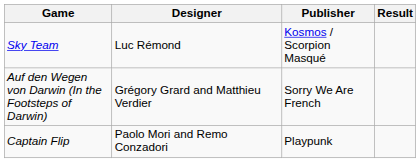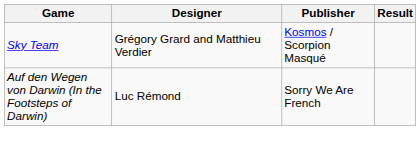Sky Team | Designer: Luc Rémond -> Grégory Grard and Matthieu Verdier
Auf den Wegen von Darwin (In the Footsteps of Darwin) | Designer: Grégory Grard and Matthieu Verdier -> Luc Rémond
- row: Captain Flip | Paolo Mori and Remo Conzadori | Playpunk
